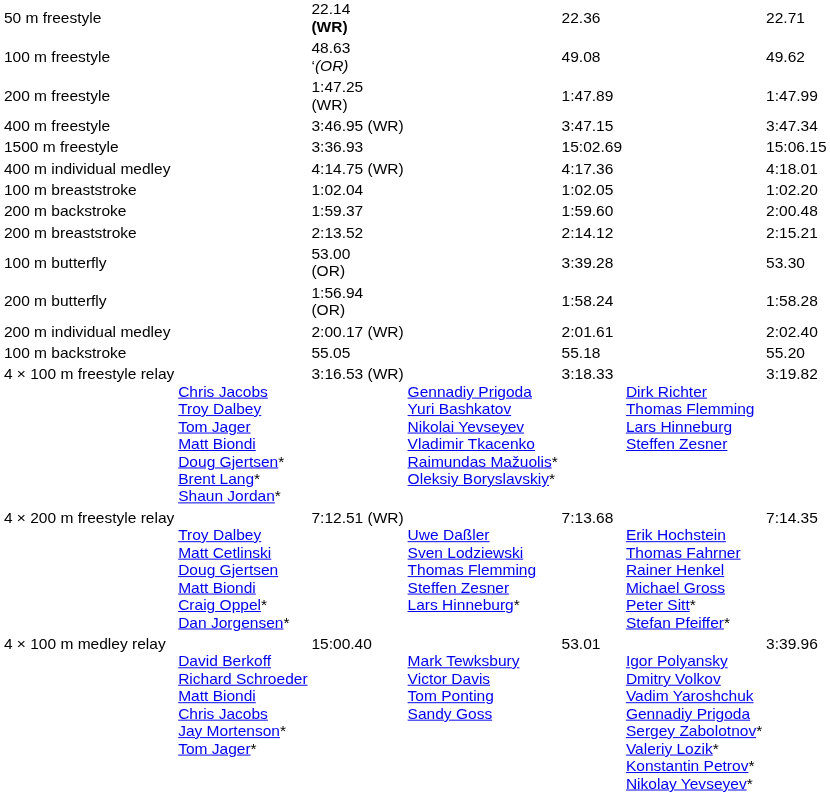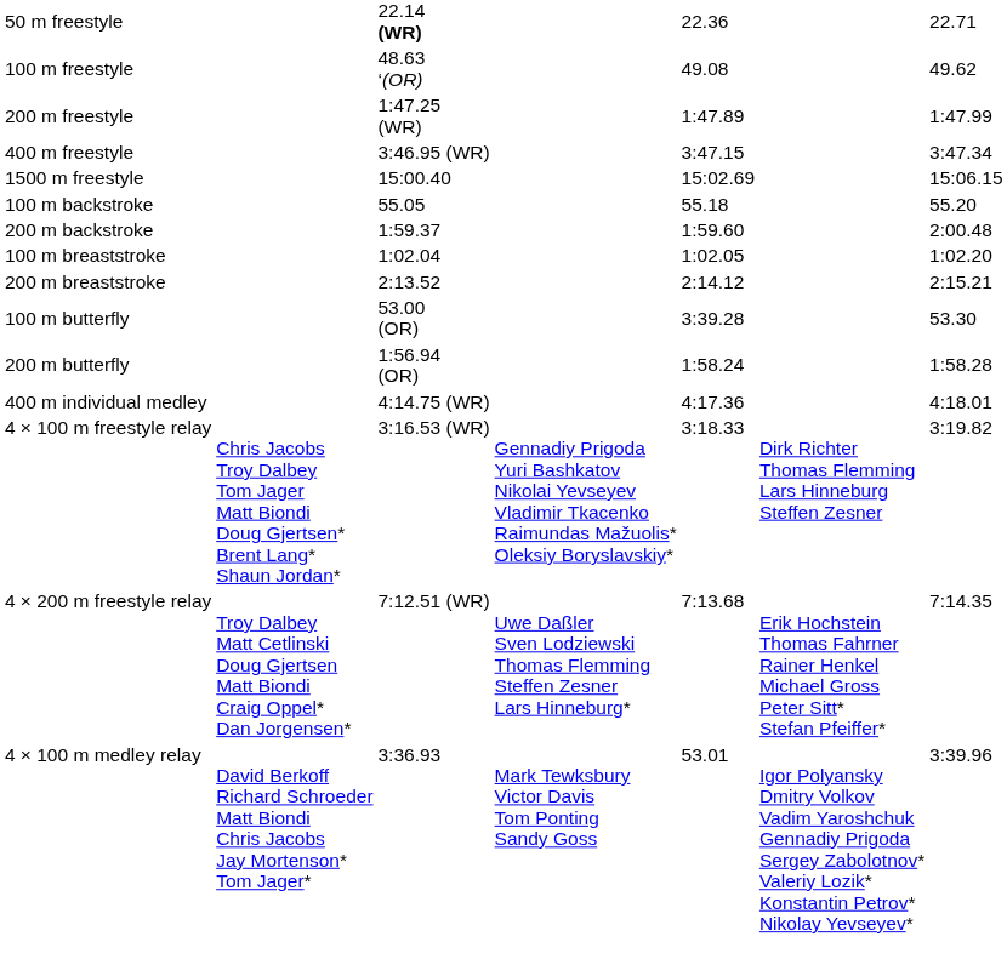1500 m freestyle | column 3: 3:36.93 -> 15:00.40
rows swapped: 100 m backstroke <-> 400 m individual medley
rows swapped: 200 m backstroke <-> 100 m breaststroke
- row: 200 m individual medley | 2:00.17 (WR) | 2:01.61 | 2:02.40
4 × 100 m medley relay | column 3: 15:00.40 -> 3:36.93
